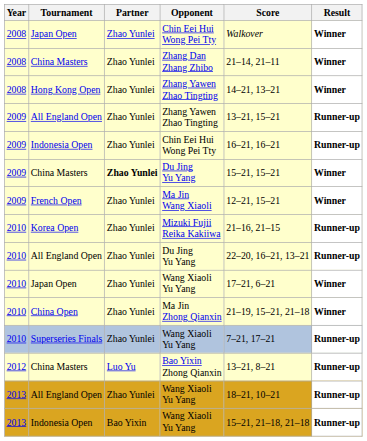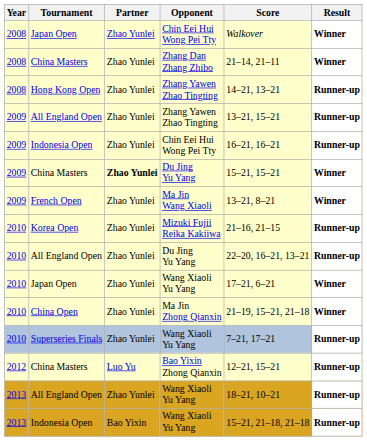Hong Kong Open | Result: Winner -> Runner-up
French Open | Score: 12–21, 15–21 -> 13–21, 8–21
China Masters / Bao Yixin Zhong Qianxin | Score: 13–21, 8–21 -> 12–21, 15–21
